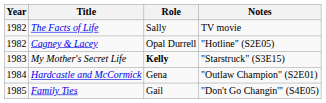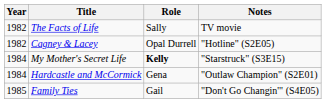My Mother's Secret Life | Year: 1983 -> 1984
